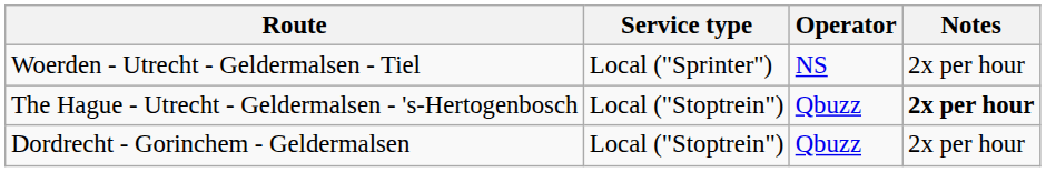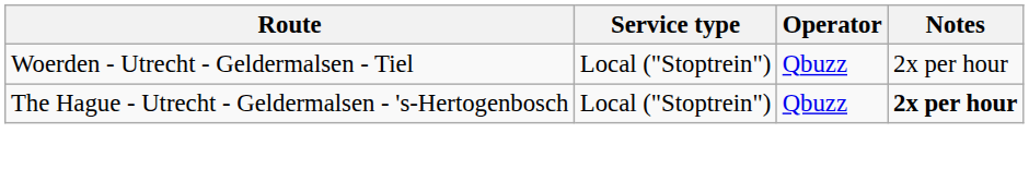Woerden - Utrecht - Geldermalsen - Tiel | Service type: Local ("Sprinter") -> Local ("Stoptrein")
Woerden - Utrecht - Geldermalsen - Tiel | Operator: NS -> Qbuzz
- row: Dordrecht - Gorinchem - Geldermalsen | Local ("Stoptrein") | Qbuzz | 2x per hour
